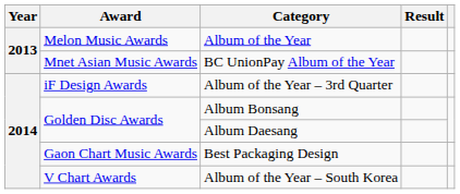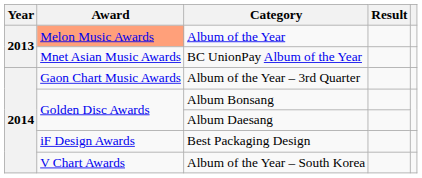Album of the Year | Award: no background -> lightsalmon background
Album of the Year – 3rd Quarter | Award: iF Design Awards -> Gaon Chart Music Awards
Best Packaging Design | Award: Gaon Chart Music Awards -> iF Design Awards
